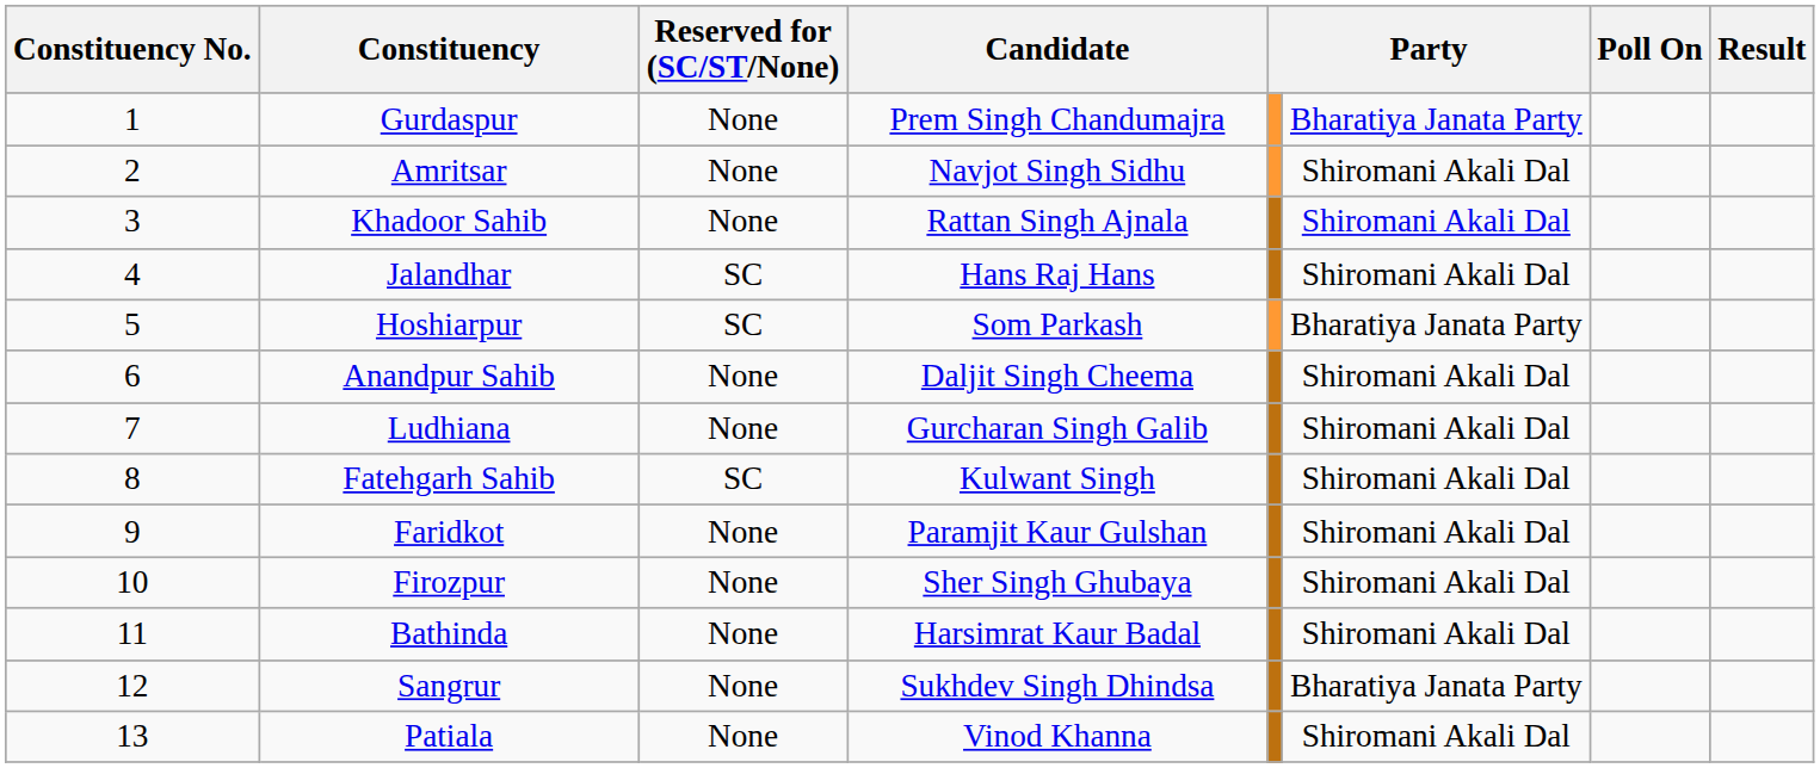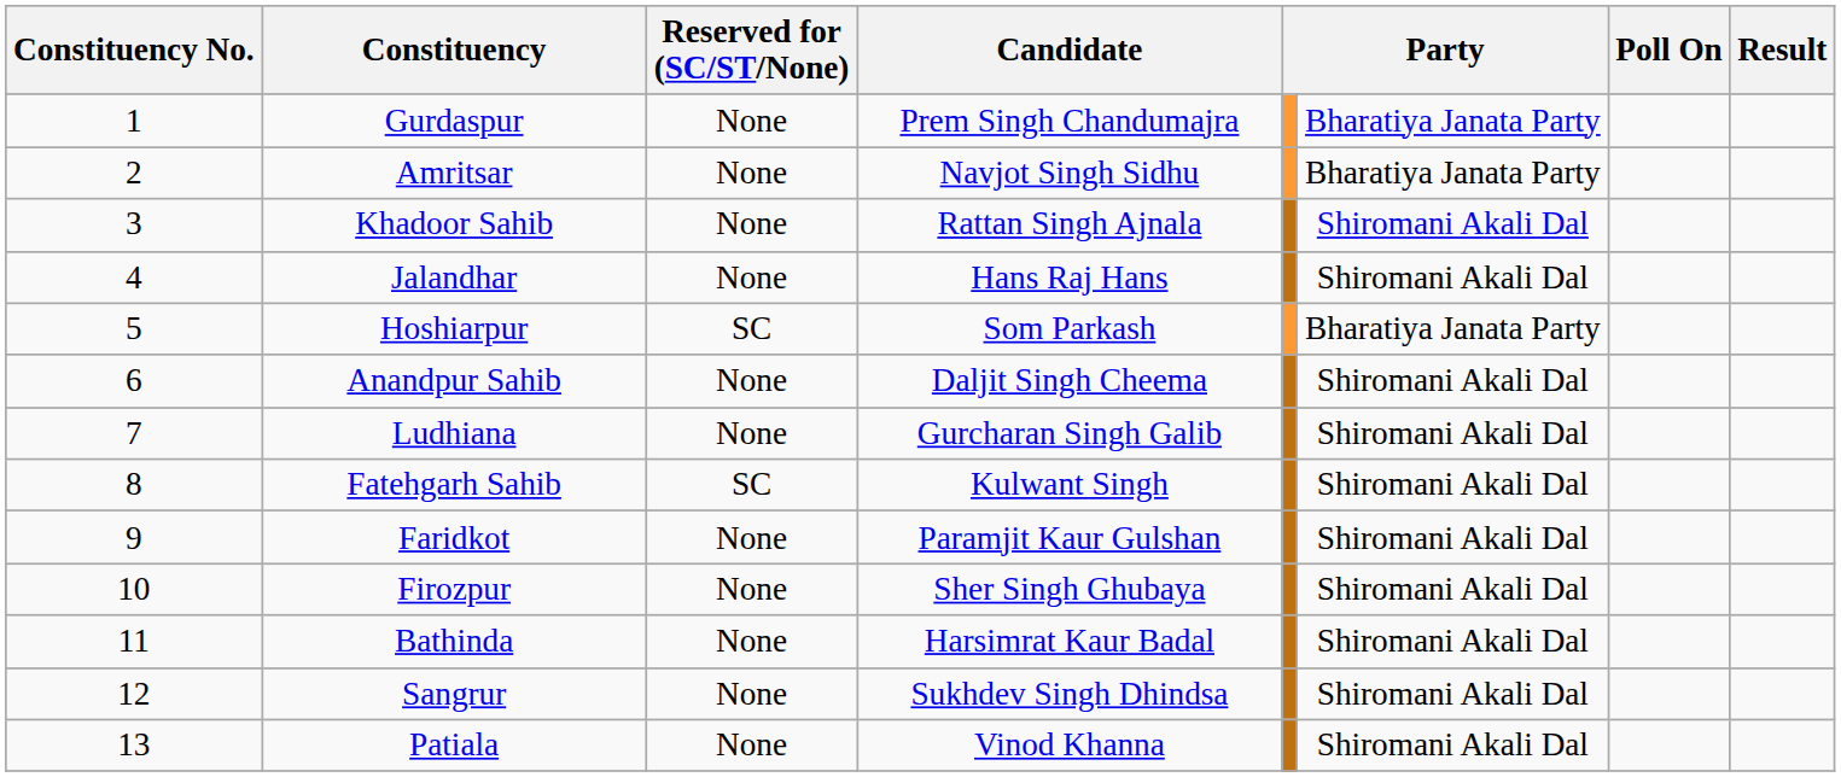Amritsar | column 6: Shiromani Akali Dal -> Bharatiya Janata Party
Jalandhar | Reserved for (SC/ST/None): SC -> None
Sangrur | column 6: Bharatiya Janata Party -> Shiromani Akali Dal
